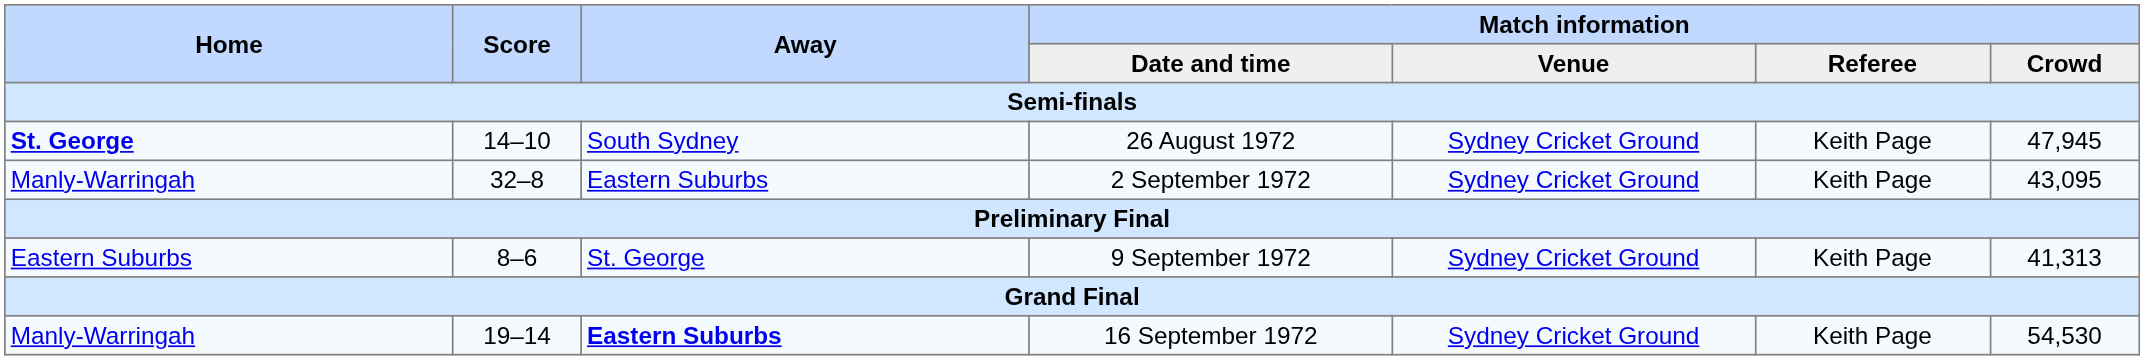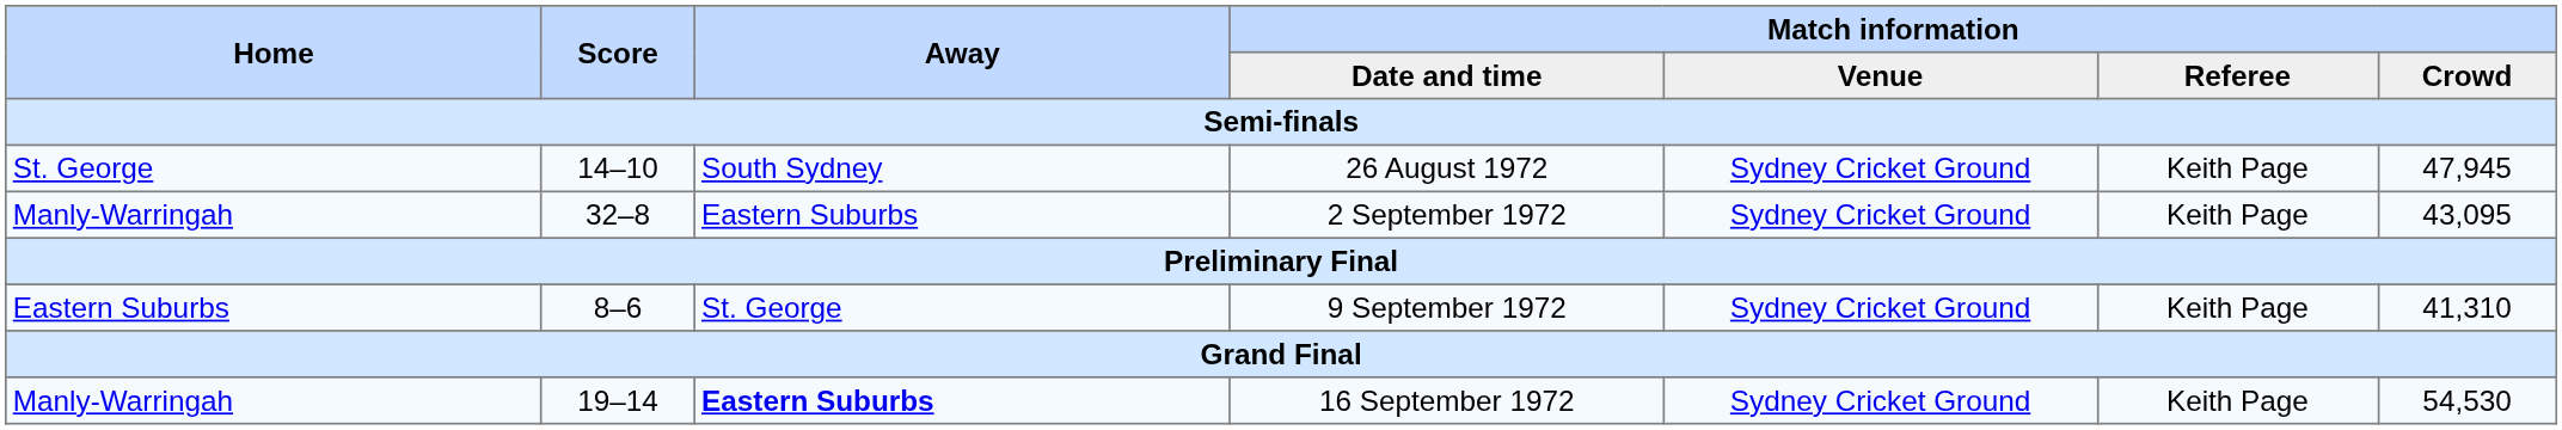26 August 1972 | Home: bold -> normal
9 September 1972 | Match information / Crowd: 41,313 -> 41,310
